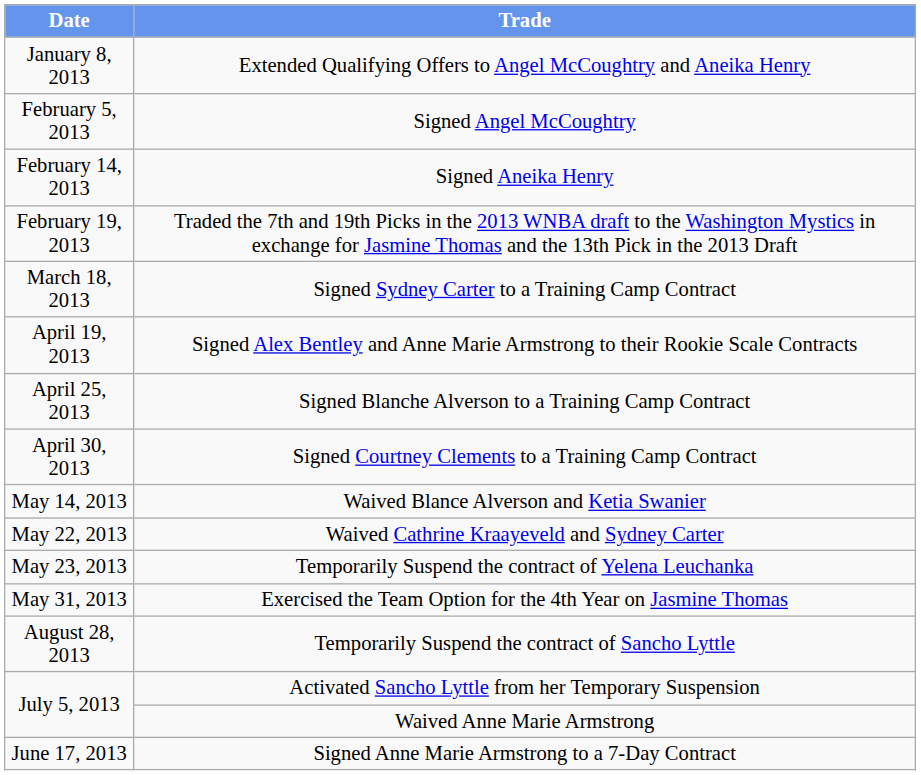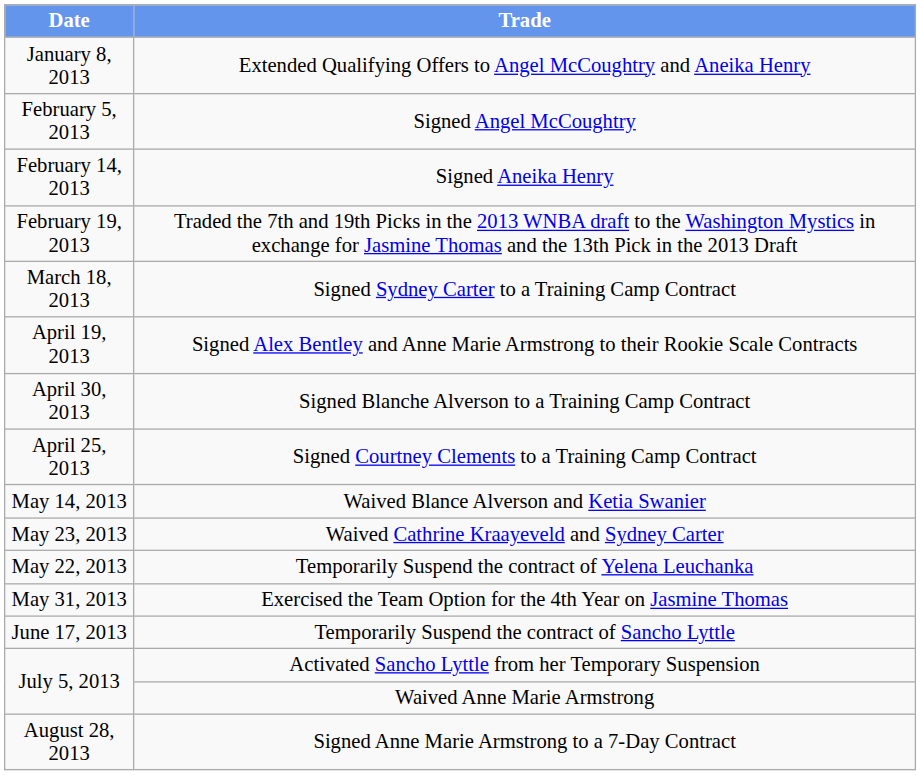Signed Blanche Alverson to a Training Camp Contract | Date: April 25, 2013 -> April 30, 2013
Signed Courtney Clements to a Training Camp Contract | Date: April 30, 2013 -> April 25, 2013
Waived Cathrine Kraayeveld and Sydney Carter | Date: May 22, 2013 -> May 23, 2013
Temporarily Suspend the contract of Yelena Leuchanka | Date: May 23, 2013 -> May 22, 2013
Temporarily Suspend the contract of Sancho Lyttle | Date: August 28, 2013 -> June 17, 2013
Signed Anne Marie Armstrong to a 7-Day Contract | Date: June 17, 2013 -> August 28, 2013
